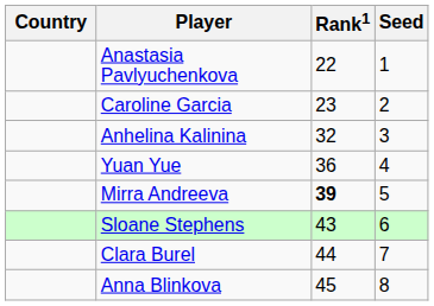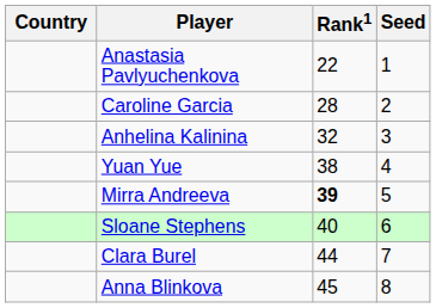Caroline Garcia | Rank1: 23 -> 28
Yuan Yue | Rank1: 36 -> 38
Sloane Stephens | Rank1: 43 -> 40
